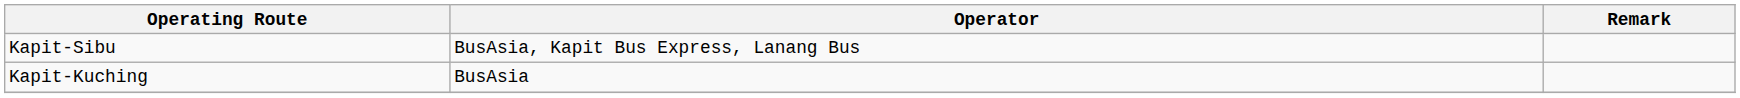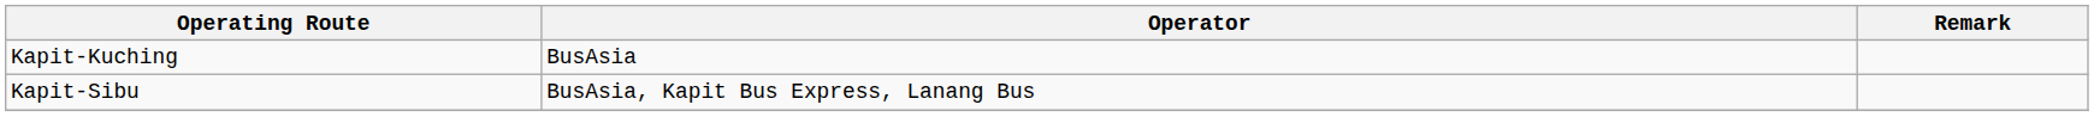rows swapped: Kapit-Kuching <-> Kapit-Sibu
